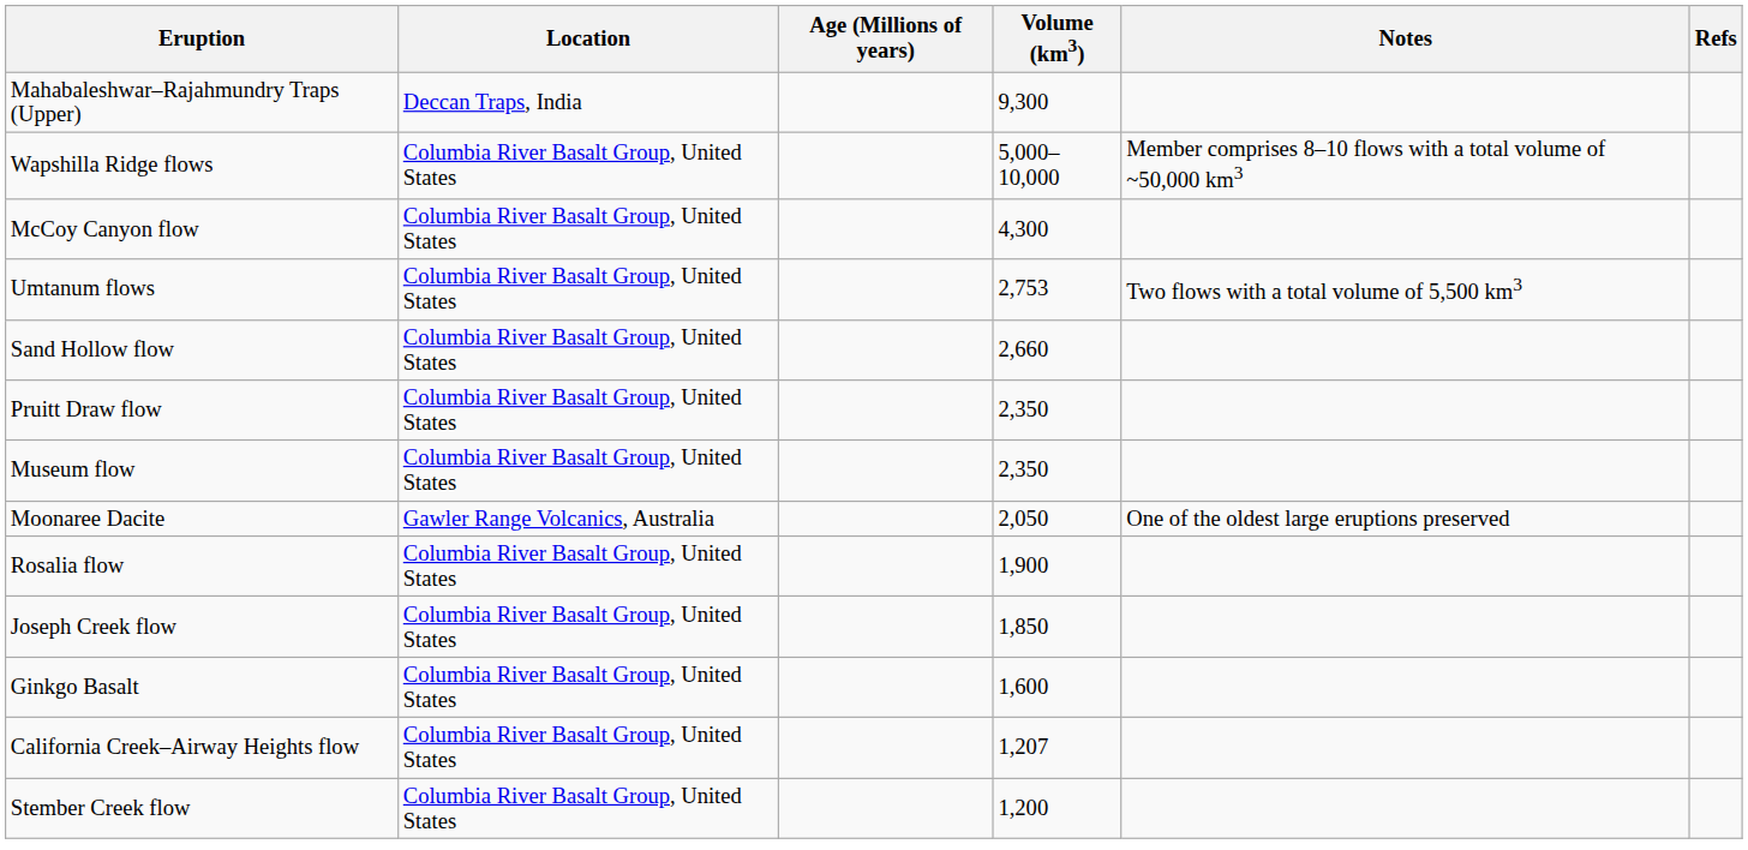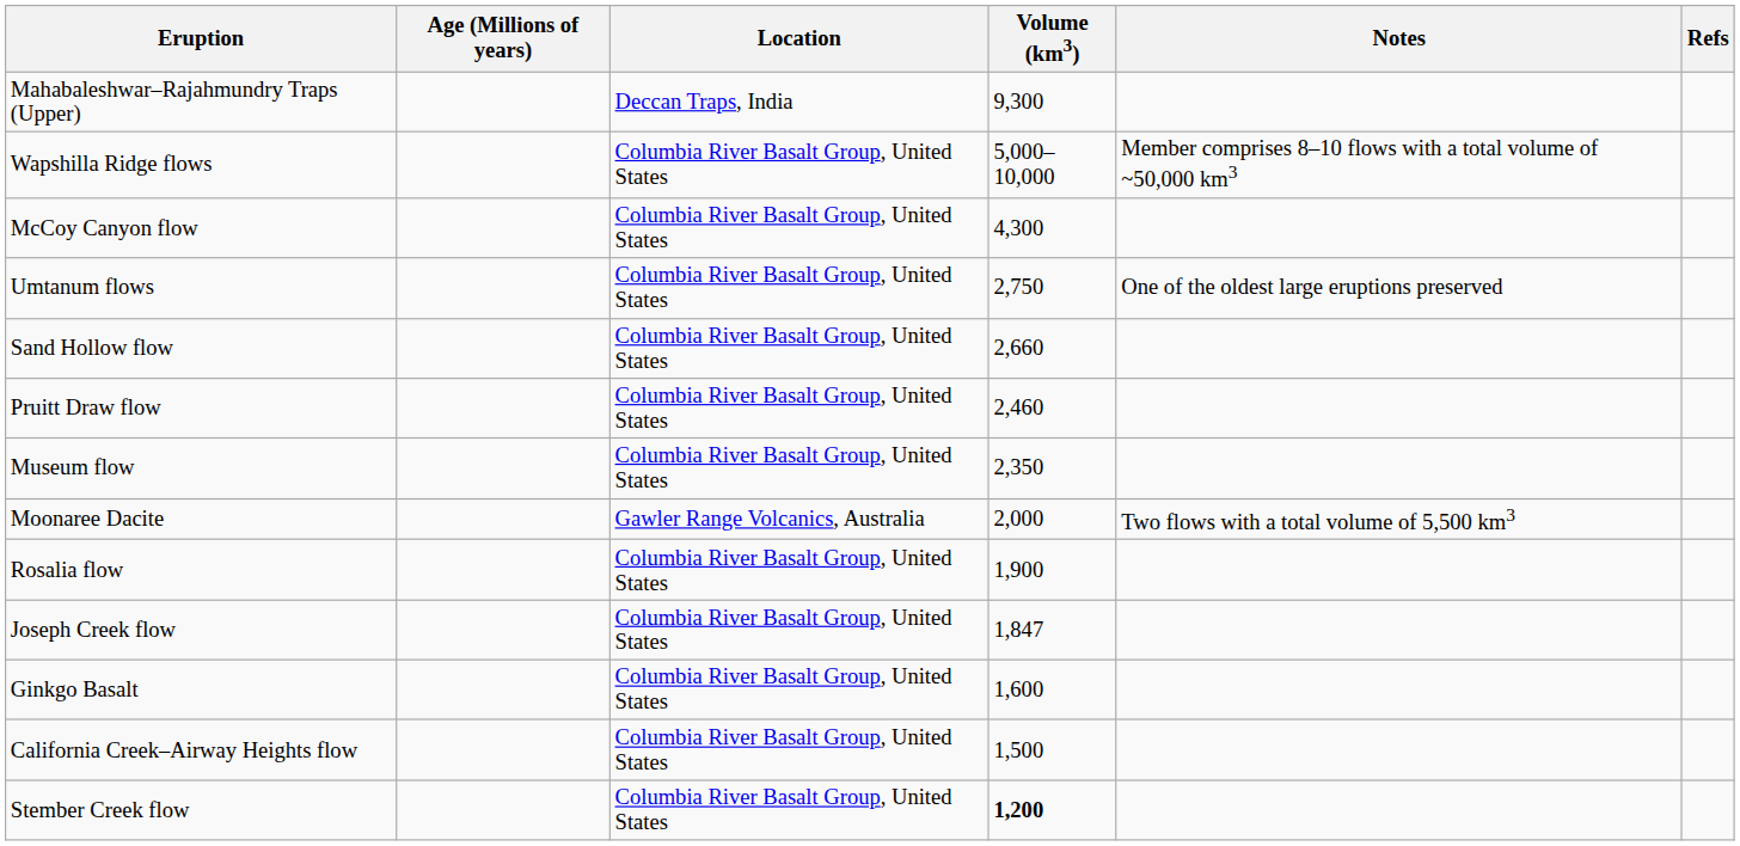columns swapped: Age (Millions of years) <-> Location
Umtanum flows | Volume (km3): 2,753 -> 2,750
Umtanum flows | Notes: Two flows with a total volume of 5,500 km3 -> One of the oldest large eruptions preserved
Pruitt Draw flow | Volume (km3): 2,350 -> 2,460
Moonaree Dacite | Volume (km3): 2,050 -> 2,000
Moonaree Dacite | Notes: One of the oldest large eruptions preserved -> Two flows with a total volume of 5,500 km3
Joseph Creek flow | Volume (km3): 1,850 -> 1,847
California Creek–Airway Heights flow | Volume (km3): 1,207 -> 1,500
Stember Creek flow | Volume (km3): normal -> bold
